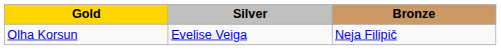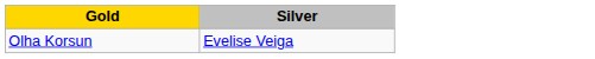- column: Bronze | Neja Filipič
